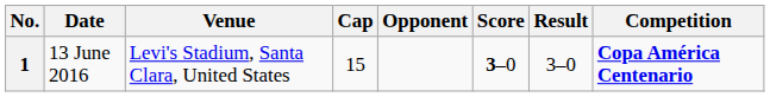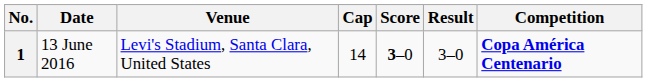- column: Opponent
1 | Cap: 15 -> 14
